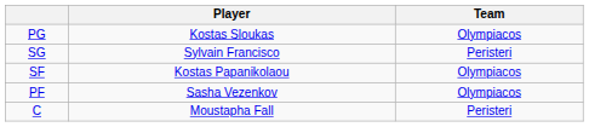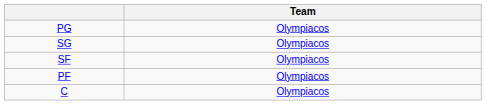- column: Player | Kostas Sloukas | Sylvain Francisco | Kostas Papanikolaou | Sasha Vezenkov | Moustapha Fall
SG | Team: Peristeri -> Olympiacos
C | Team: Peristeri -> Olympiacos
